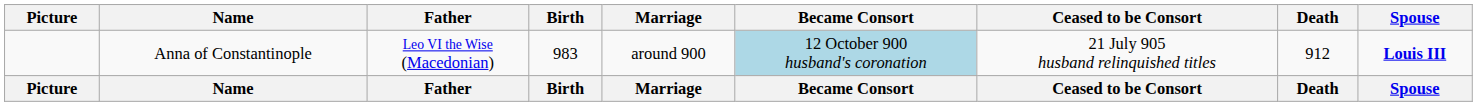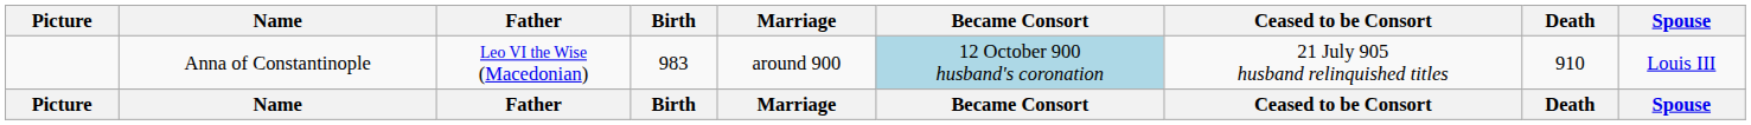Anna of Constantinople | Death: 912 -> 910
Anna of Constantinople | Spouse: bold -> normal
